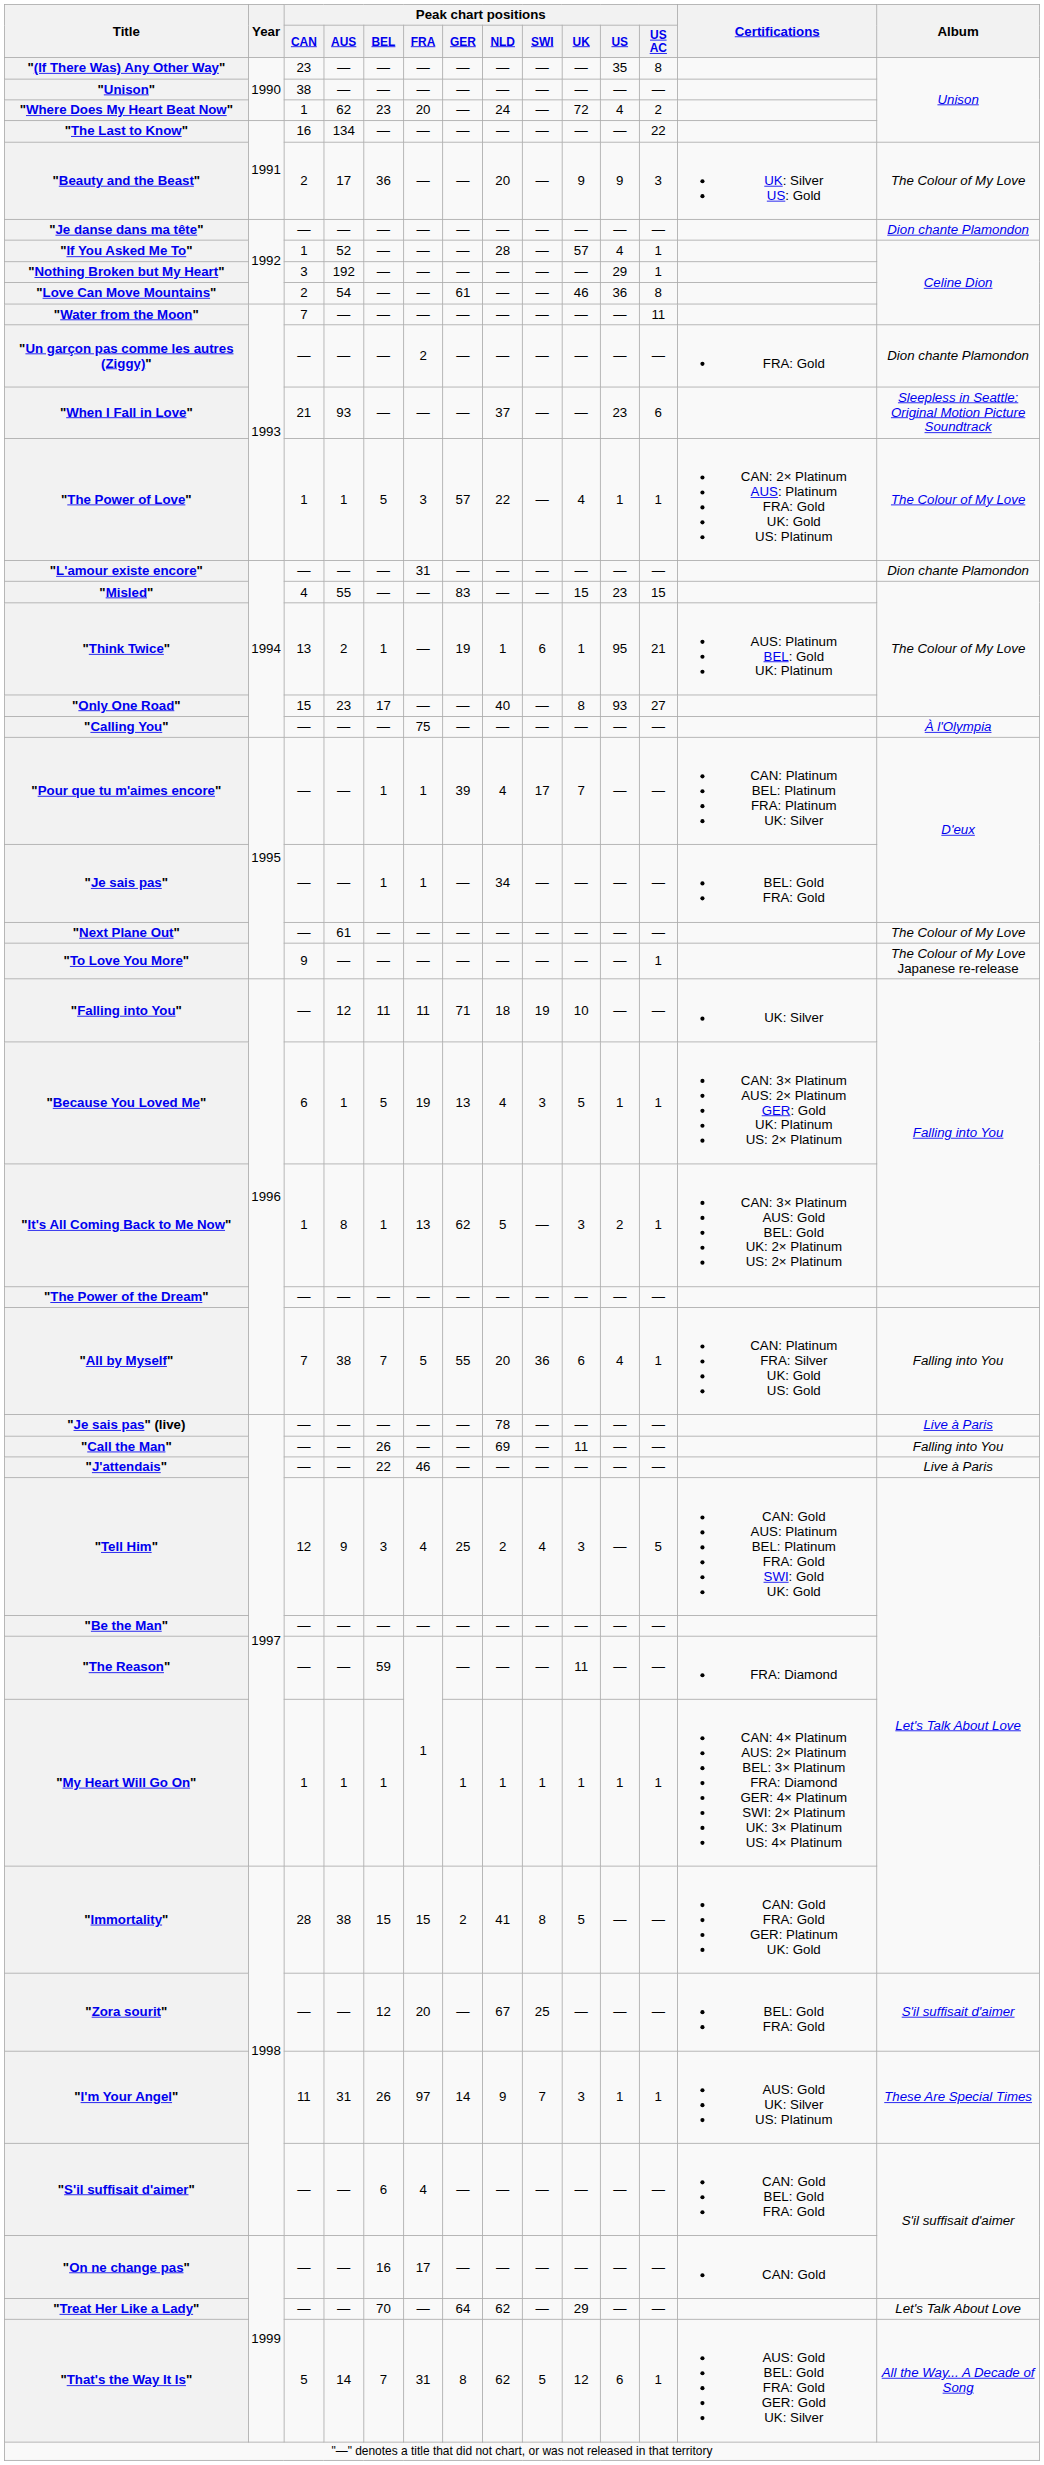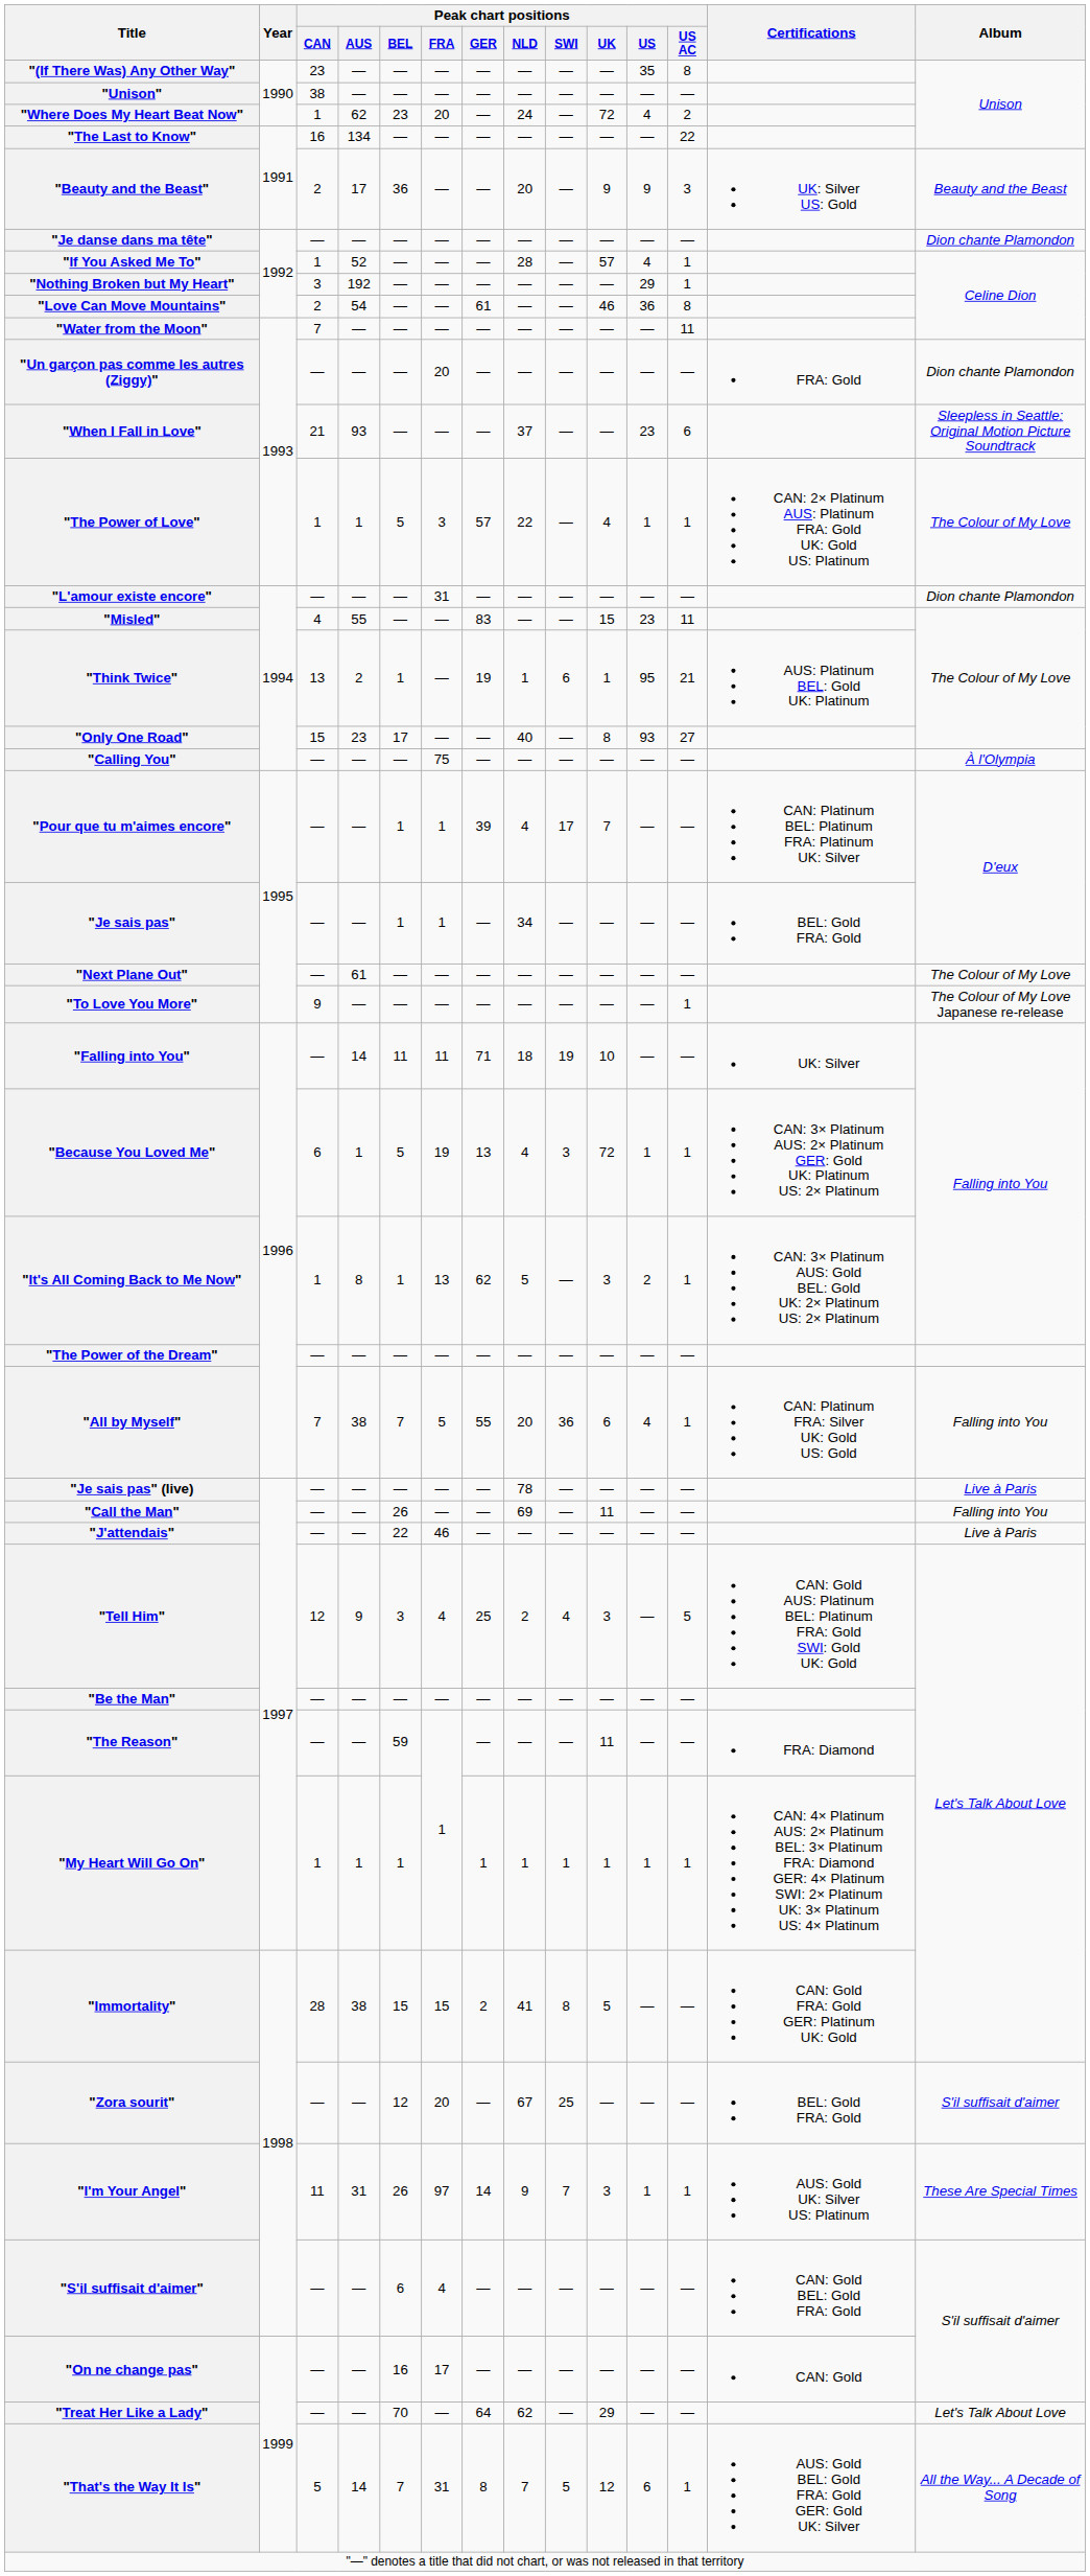"Beauty and the Beast" | Album: The Colour of My Love -> Beauty and the Beast
"Un garçon pas comme les autres (Ziggy)" | Peak chart positions / FRA: 2 -> 20
"Misled" | Peak chart positions / US AC: 15 -> 11
"Falling into You" | Peak chart positions / AUS: 12 -> 14
"Because You Loved Me" | Peak chart positions / UK: 5 -> 72
"That's the Way It Is" | Peak chart positions / NLD: 62 -> 7
